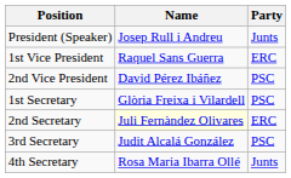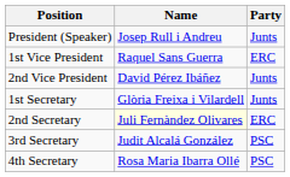2nd Vice President | Party: PSC -> Junts
1st Secretary | Party: PSC -> Junts
4th Secretary | Party: Junts -> PSC
